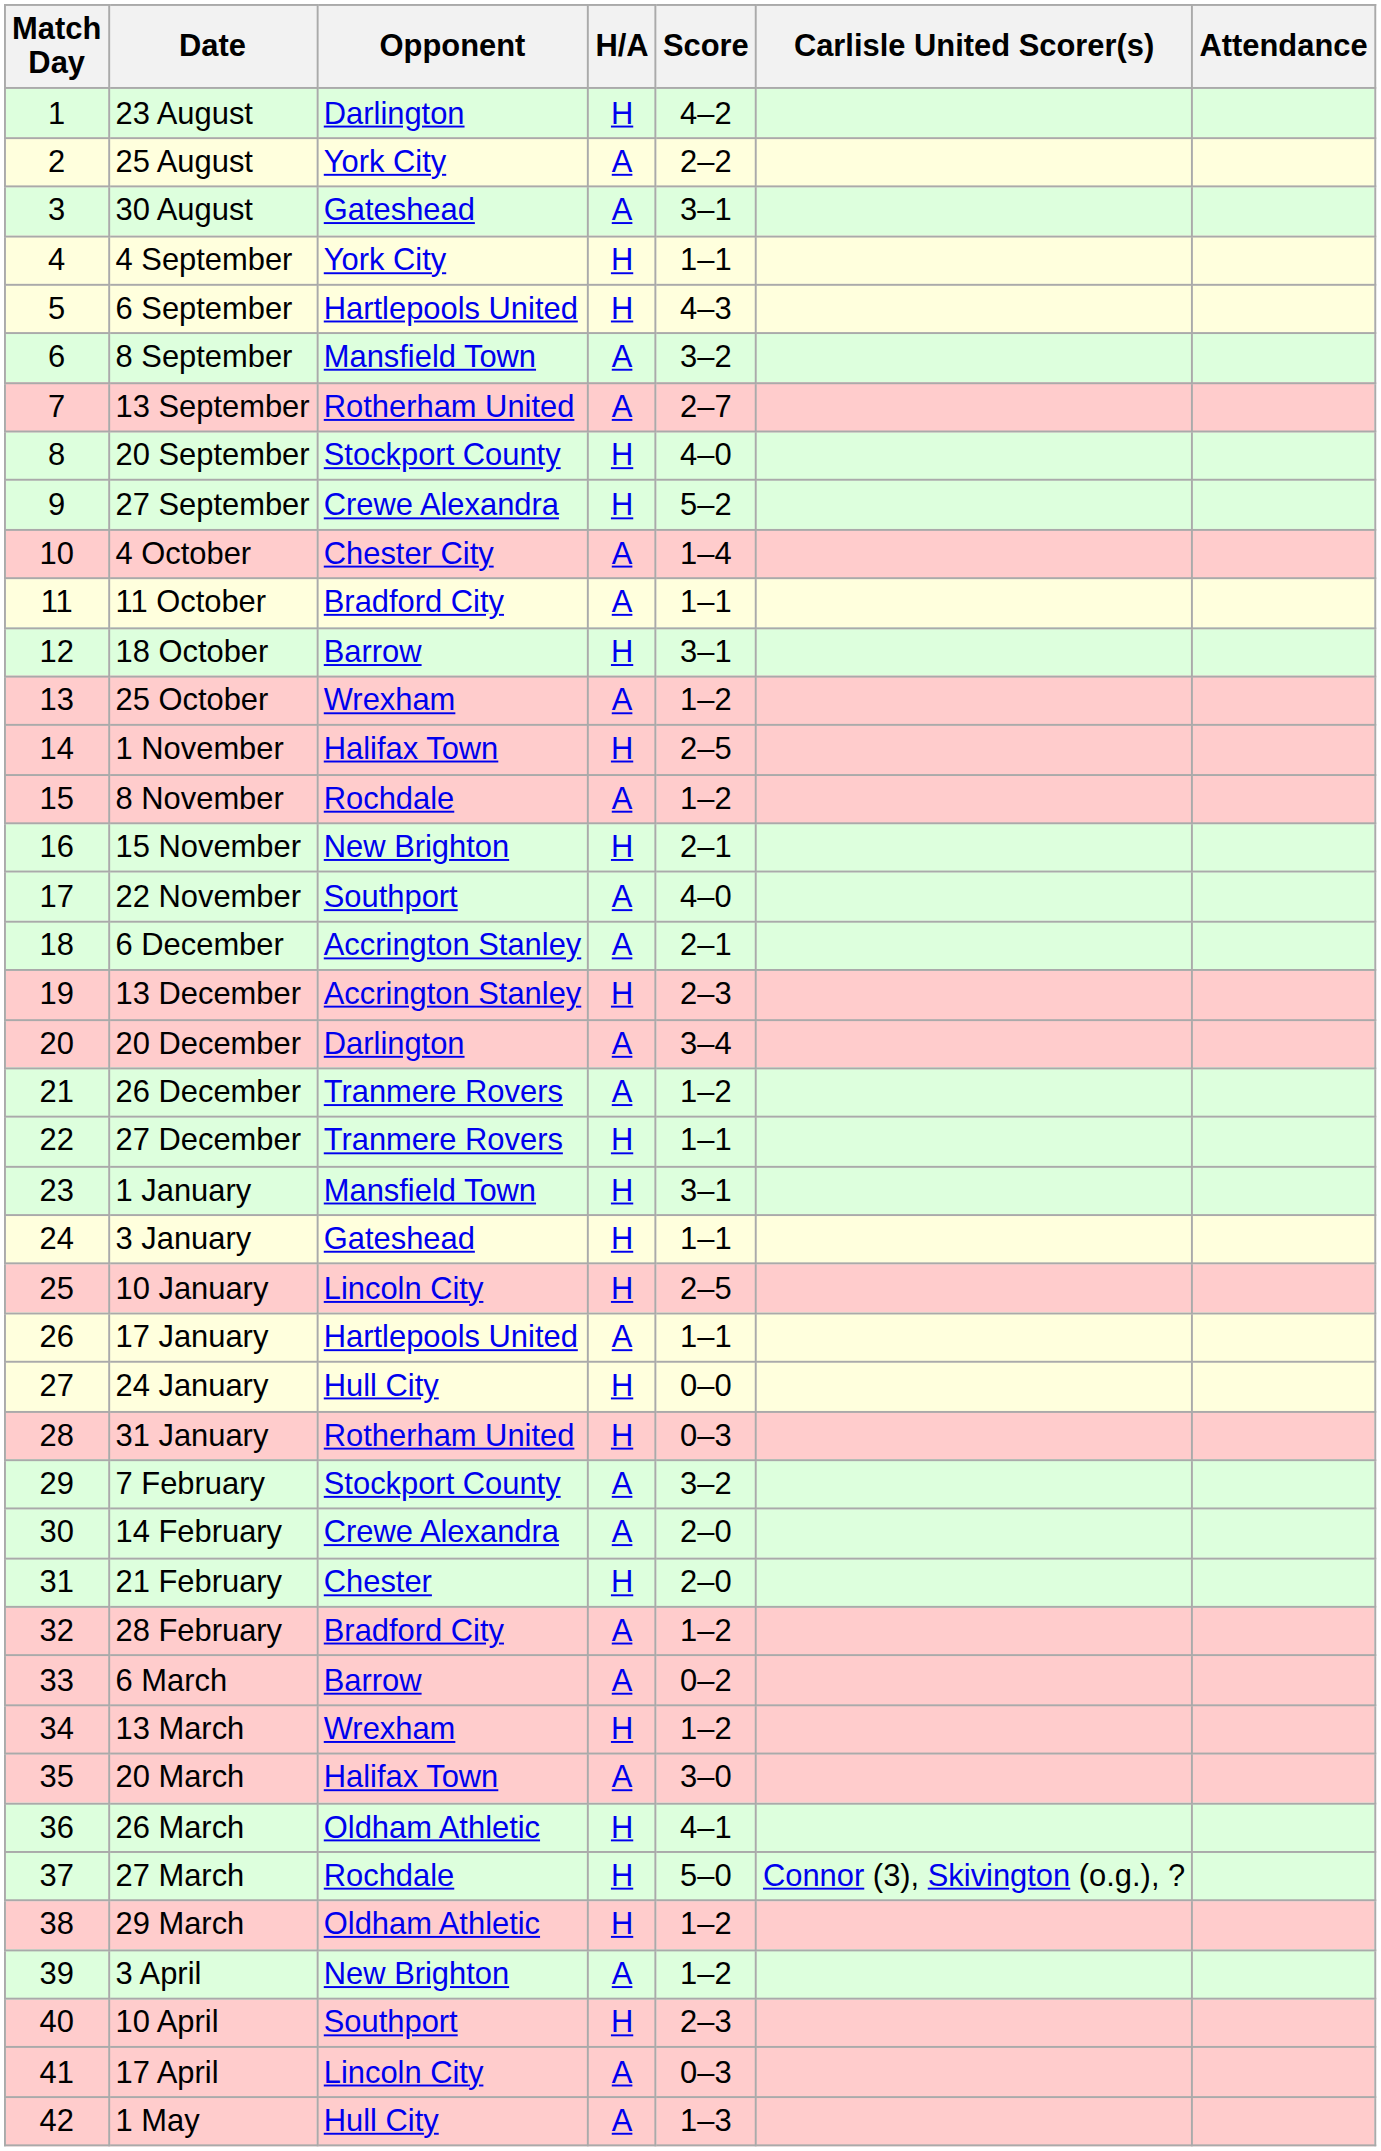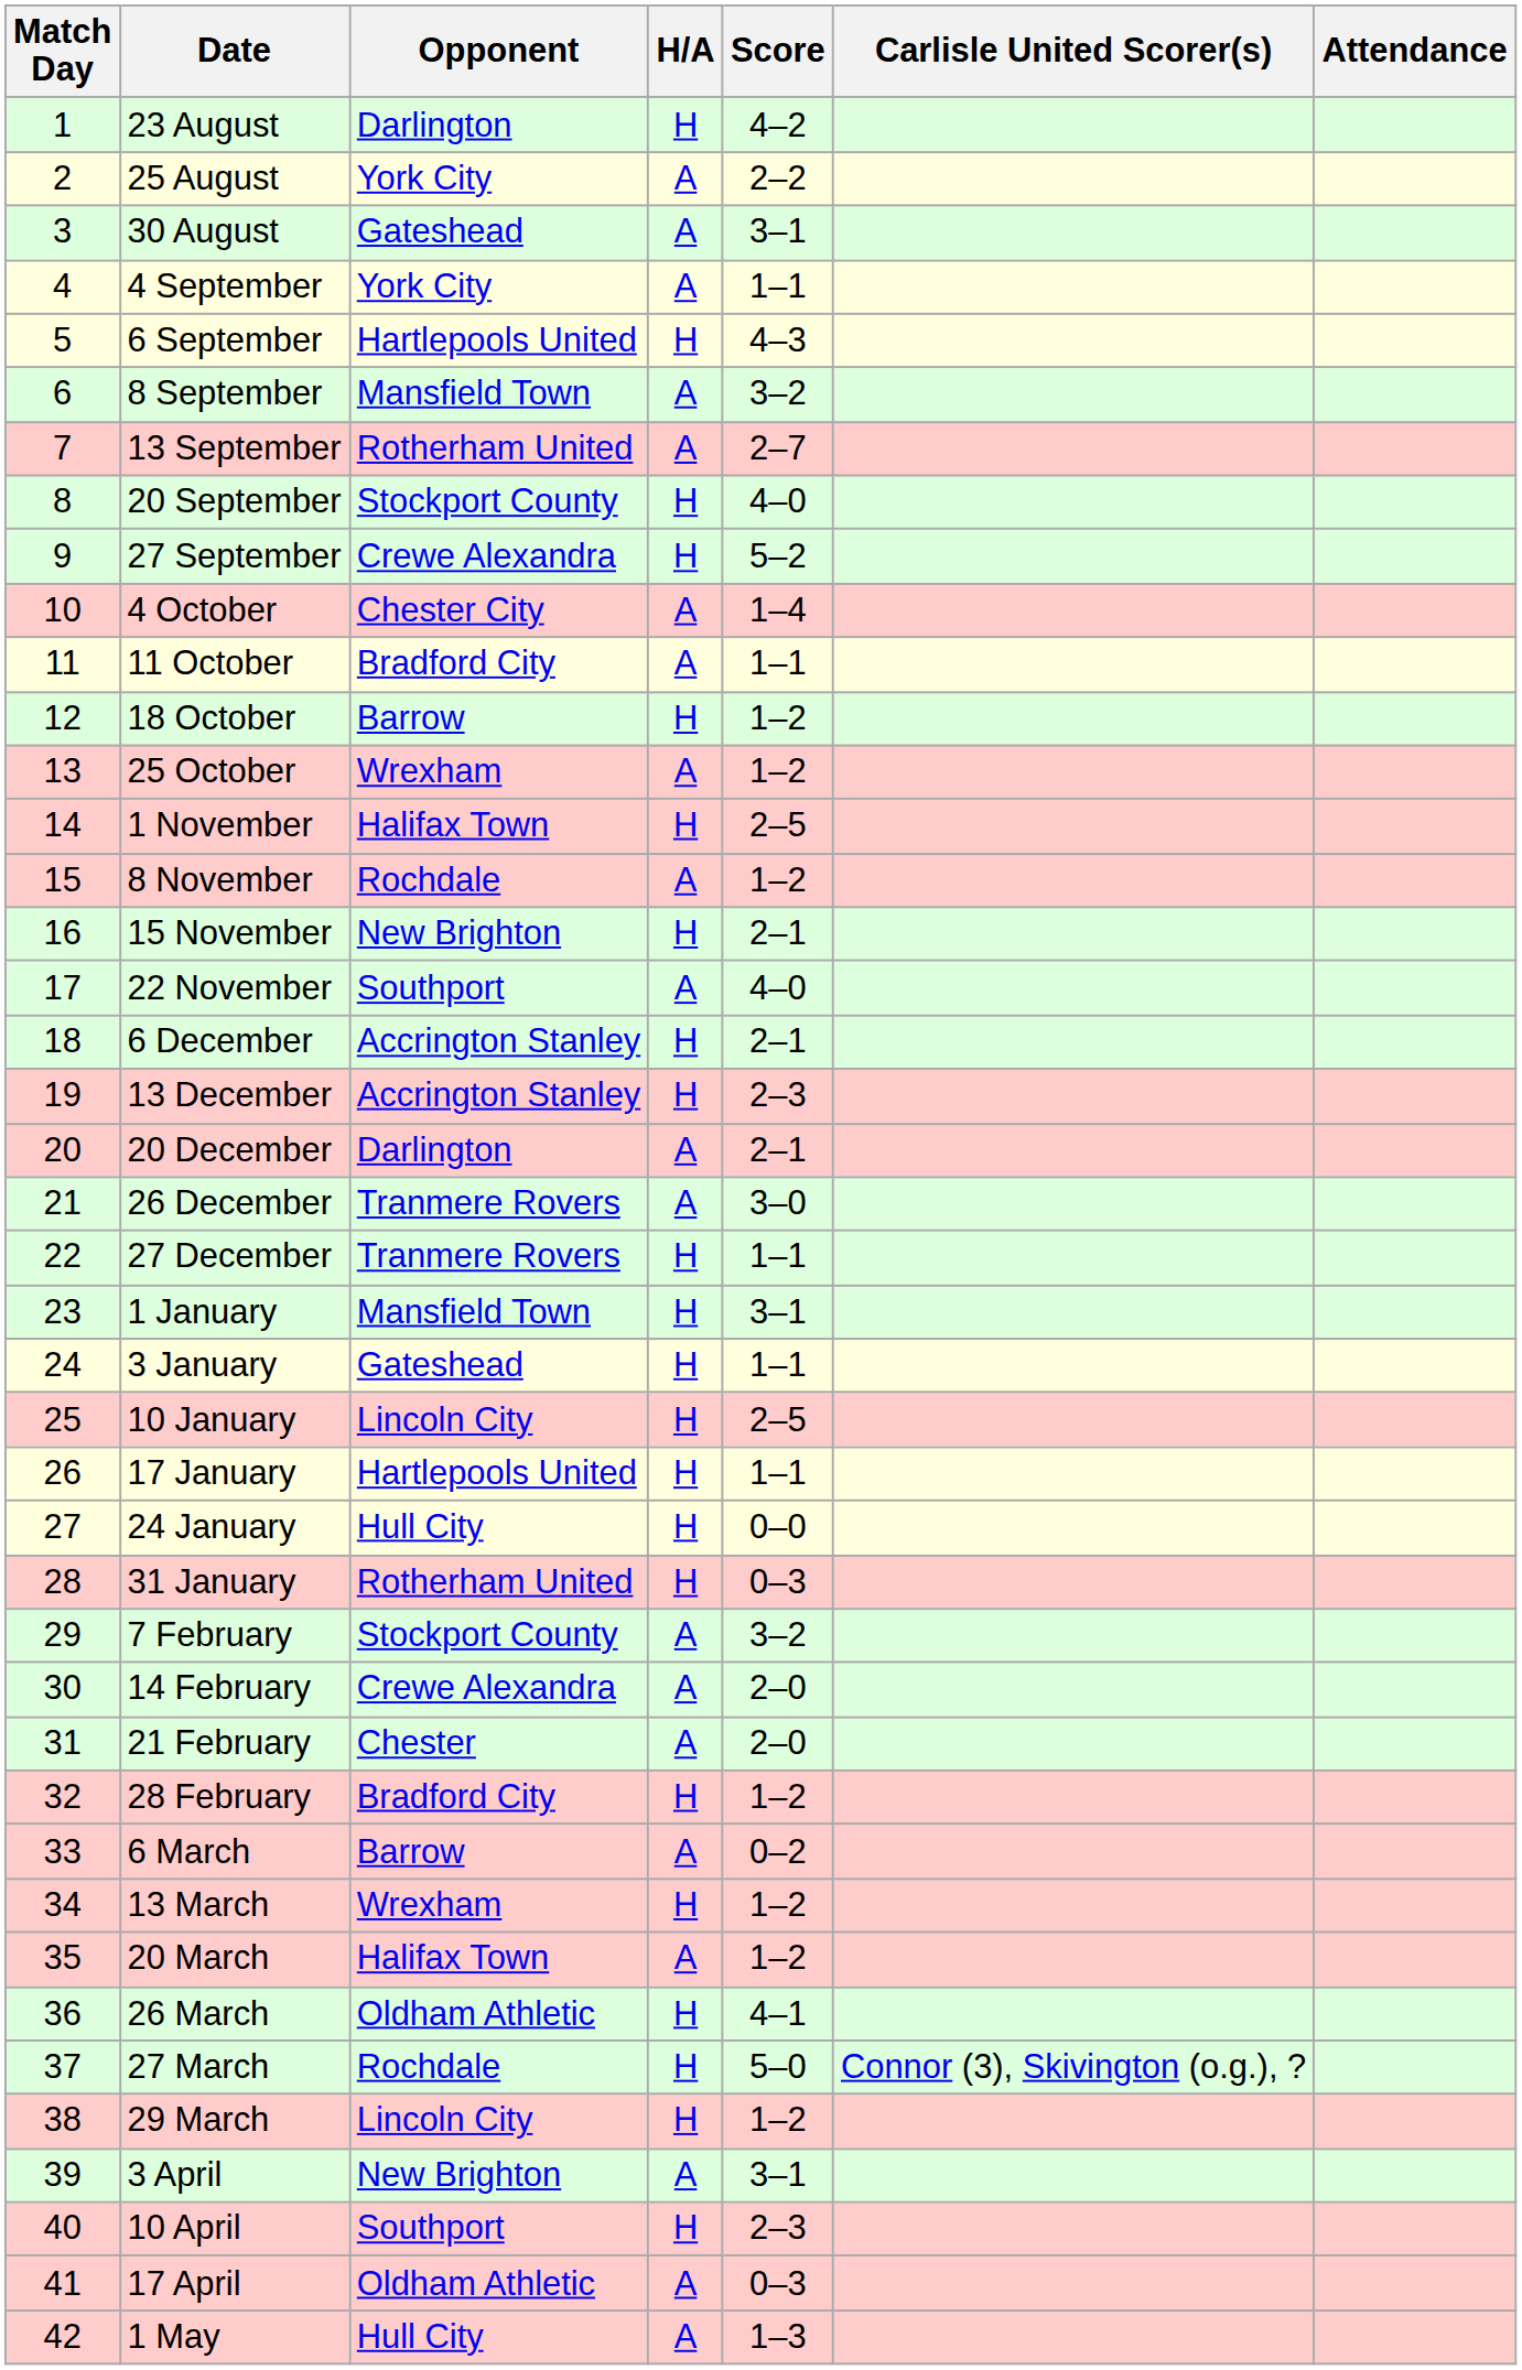4 September | H/A: H -> A
18 October | Score: 3–1 -> 1–2
6 December | H/A: A -> H
20 December | Score: 3–4 -> 2–1
26 December | Score: 1–2 -> 3–0
17 January | H/A: A -> H
21 February | H/A: H -> A
28 February | H/A: A -> H
20 March | Score: 3–0 -> 1–2
29 March | Opponent: Oldham Athletic -> Lincoln City
3 April | Score: 1–2 -> 3–1
17 April | Opponent: Lincoln City -> Oldham Athletic
